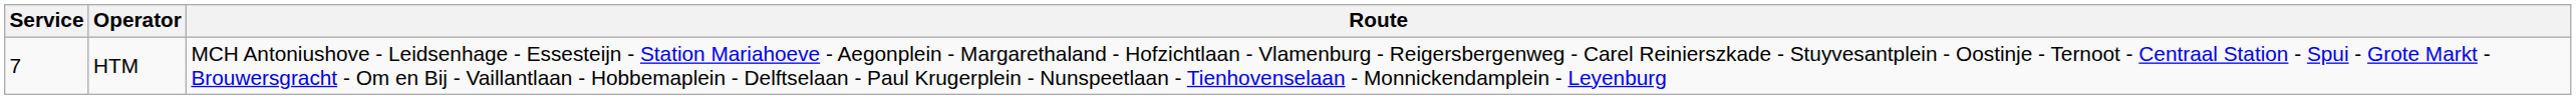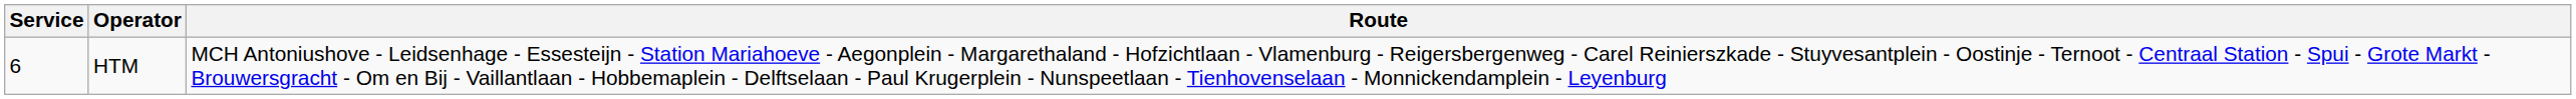HTM | Service: 7 -> 6
